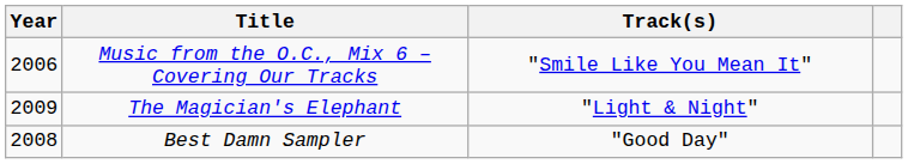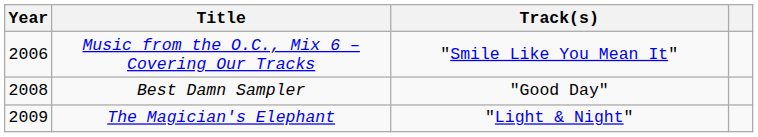rows swapped: Best Damn Sampler <-> The Magician's Elephant
